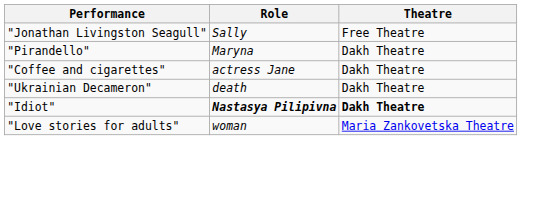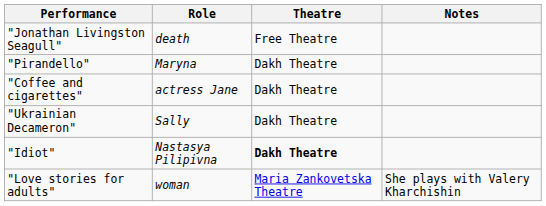+ column: Notes | She plays with Valery Kharchishin
"Jonathan Livingston Seagull" | Role: Sally -> death
"Ukrainian Decameron" | Role: death -> Sally
"Idiot" | Role: bold -> normal
